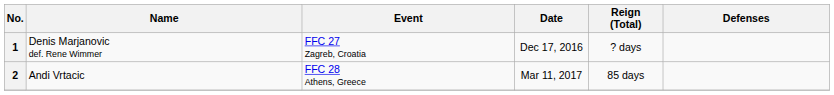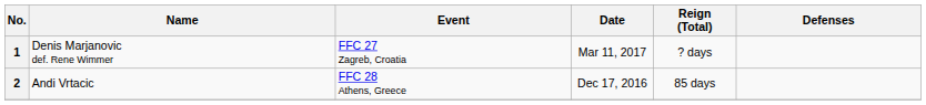1 | Date: Dec 17, 2016 -> Mar 11, 2017
2 | Date: Mar 11, 2017 -> Dec 17, 2016
